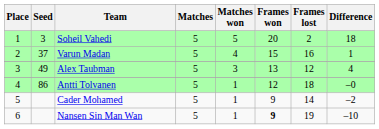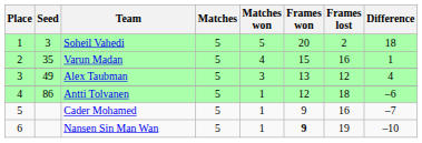Varun Madan | Seed: 37 -> 35
Antti Tolvanen | Difference: –0 -> –6
Cader Mohamed | Frames lost: 14 -> 16
Cader Mohamed | Difference: –2 -> –7
